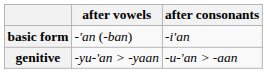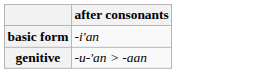- column: after vowels | -'an (-ban) | -yu-'an > -yaan
